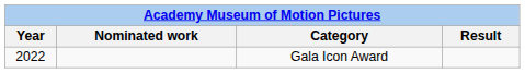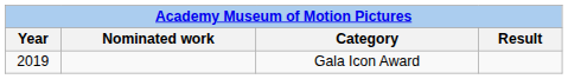Gala Icon Award | Year: 2022 -> 2019
